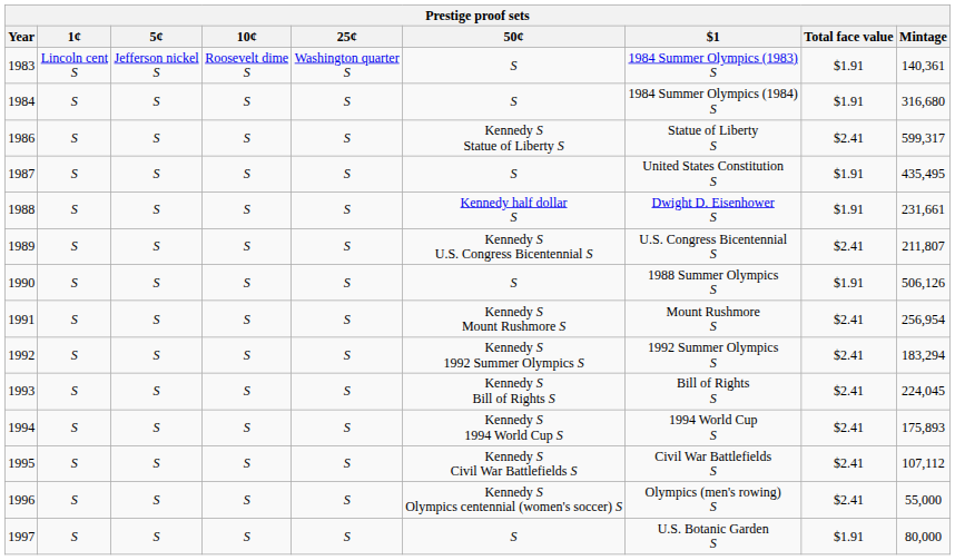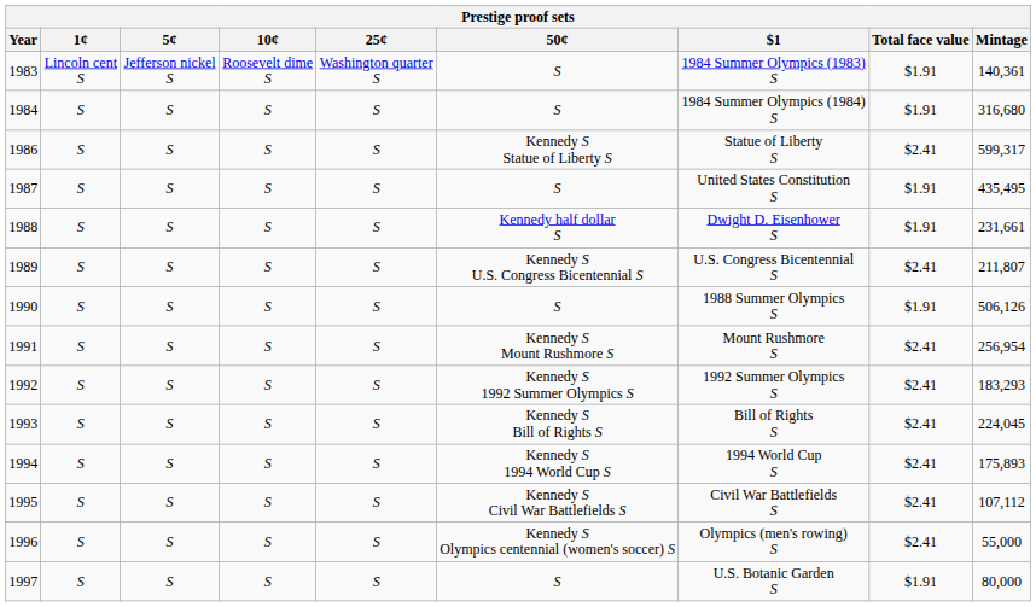1992 | Mintage: 183,294 -> 183,293
